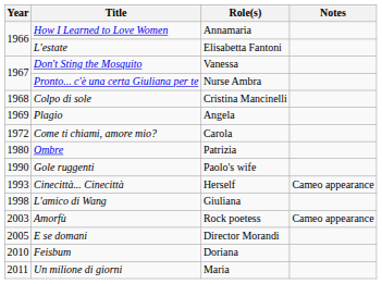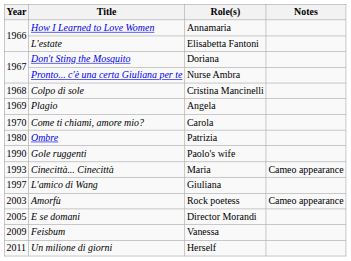Don't Sting the Mosquito | Role(s): Vanessa -> Doriana
Come ti chiami, amore mio? | Year: 1972 -> 1970
Cinecittà... Cinecittà | Role(s): Herself -> Maria
L'amico di Wang | Year: 1998 -> 1997
Feisbum | Year: 2010 -> 2009
Feisbum | Role(s): Doriana -> Vanessa
Un milione di giorni | Role(s): Maria -> Herself
